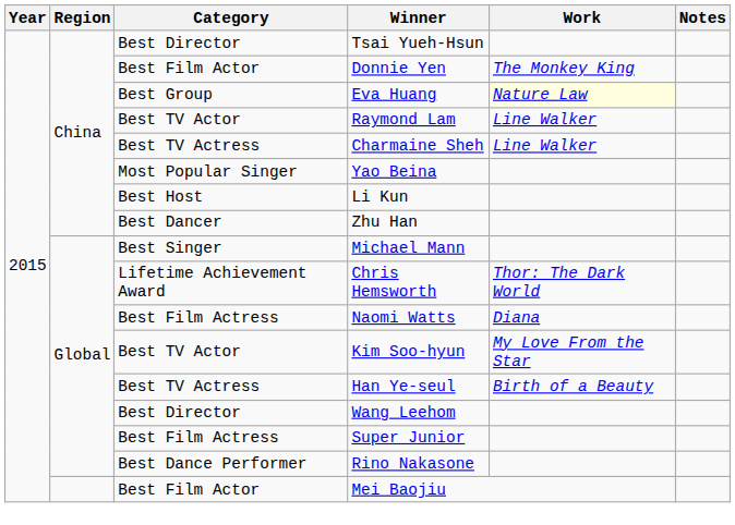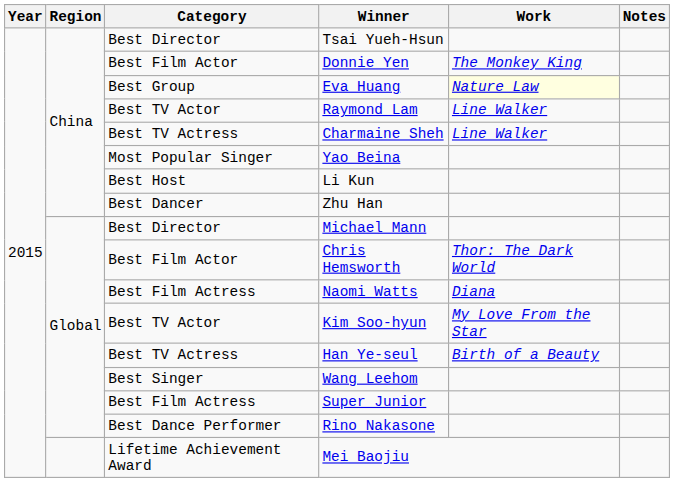Michael Mann | Category: Best Singer -> Best Director
Chris Hemsworth | Category: Lifetime Achievement Award -> Best Film Actor
Wang Leehom | Category: Best Director -> Best Singer
Mei Baojiu | Category: Best Film Actor -> Lifetime Achievement Award
